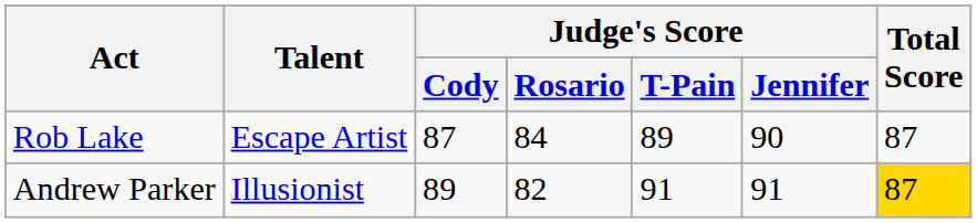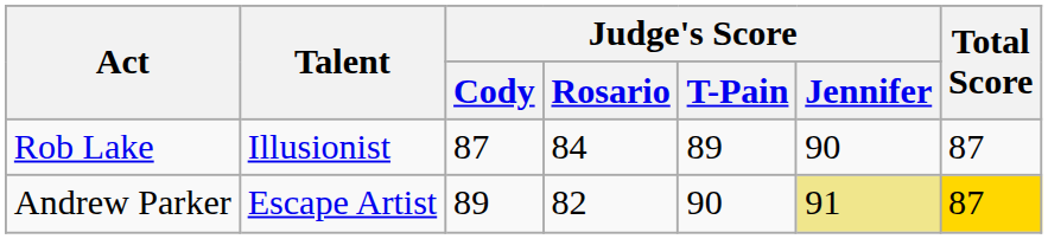Rob Lake | Talent: Escape Artist -> Illusionist
Andrew Parker | Talent: Illusionist -> Escape Artist
Andrew Parker | Judge's Score / T-Pain: 91 -> 90
Andrew Parker | Judge's Score / Jennifer: no background -> khaki background
